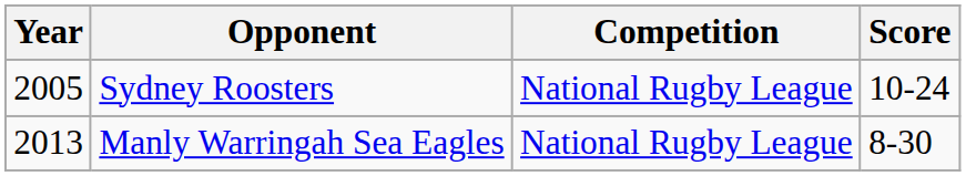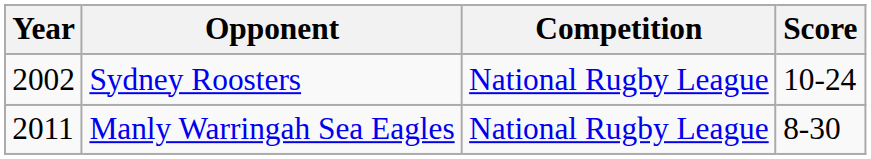Sydney Roosters | Year: 2005 -> 2002
Manly Warringah Sea Eagles | Year: 2013 -> 2011
